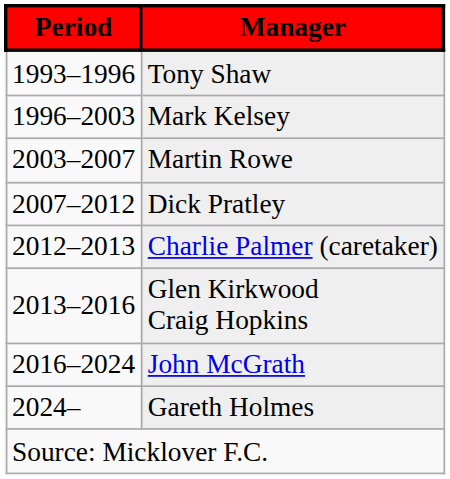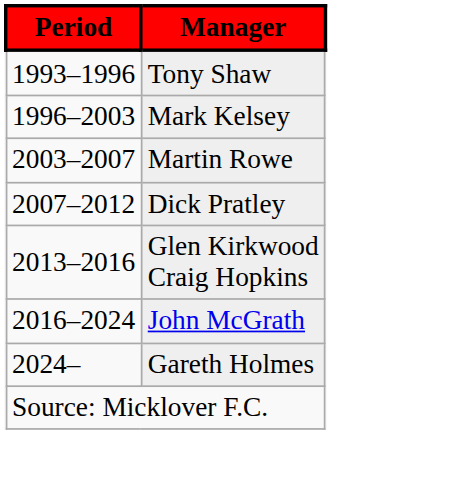- row: 2012–2013 | Charlie Palmer (caretaker)
